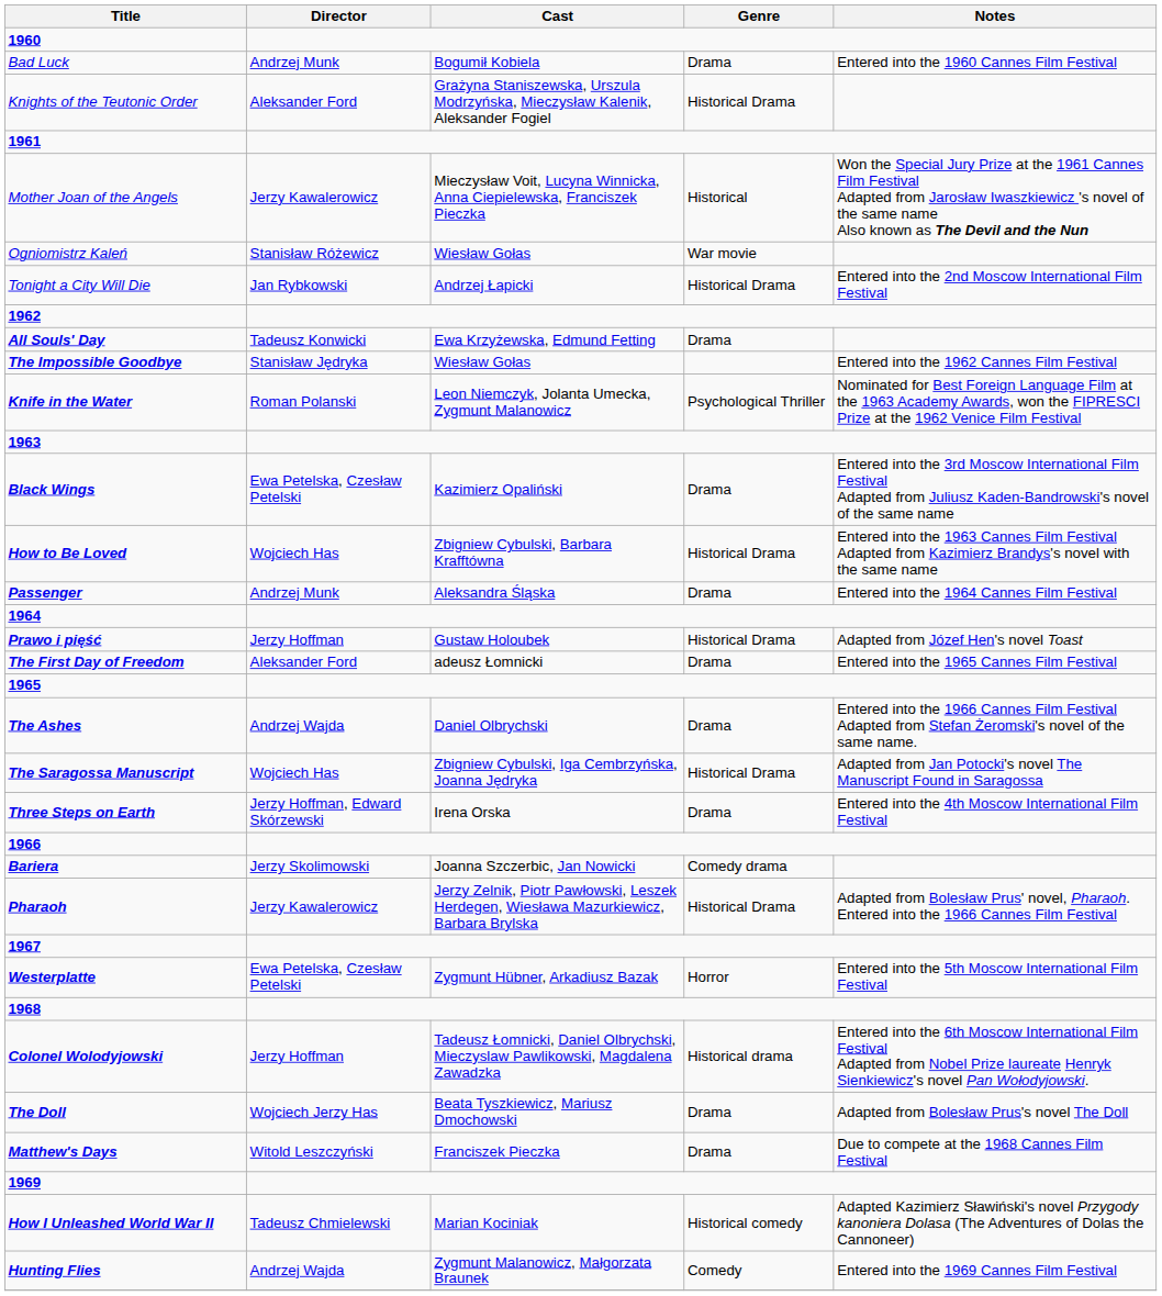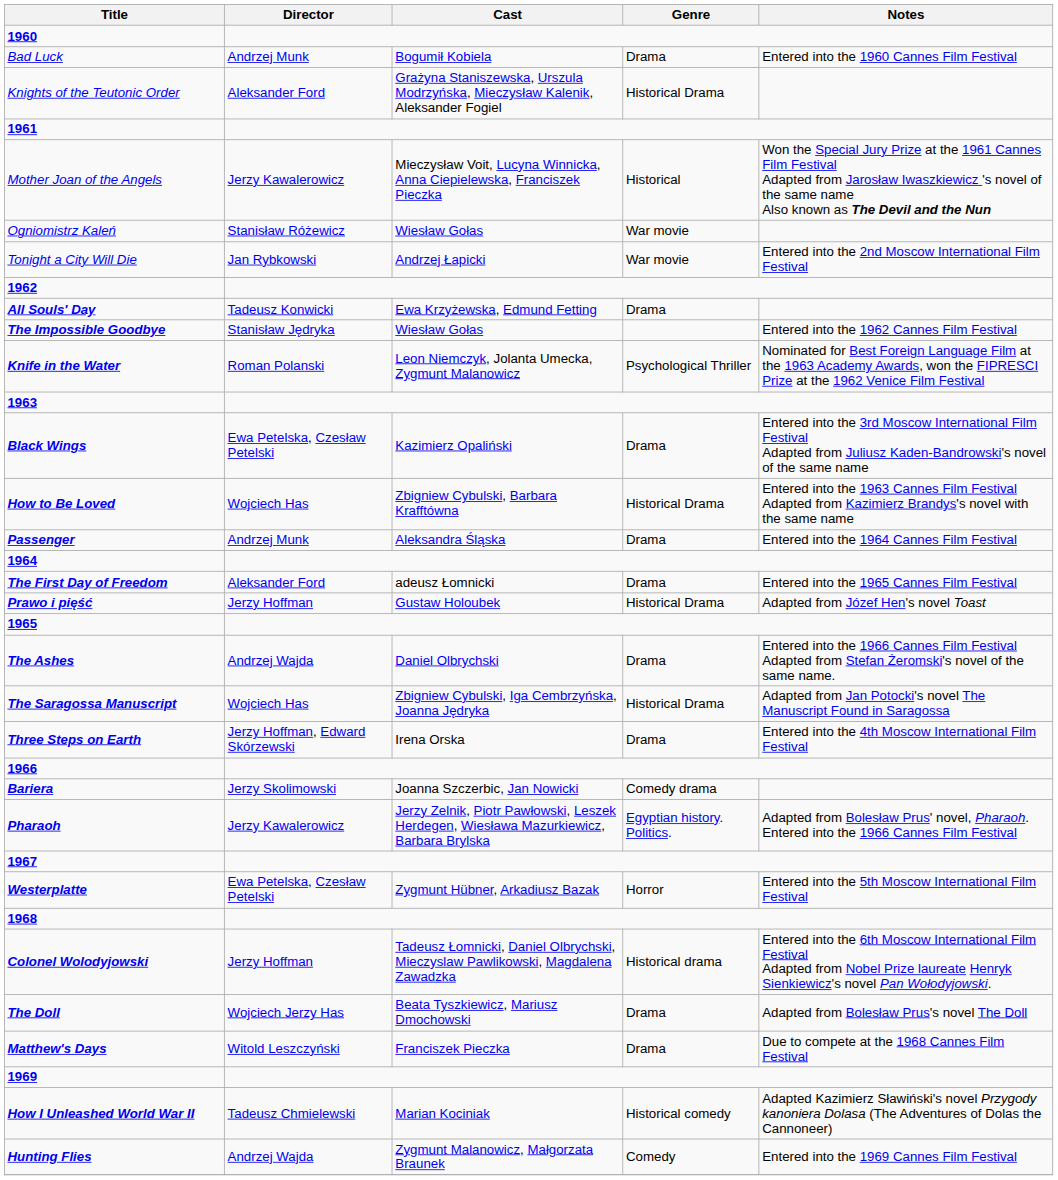Tonight a City Will Die | Genre: Historical Drama -> War movie
rows swapped: The First Day of Freedom <-> Prawo i pięść
Pharaoh | Genre: Historical Drama -> Egyptian history. Politics.
